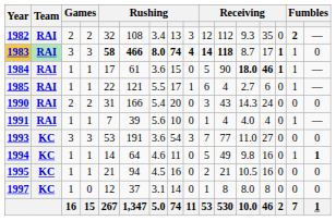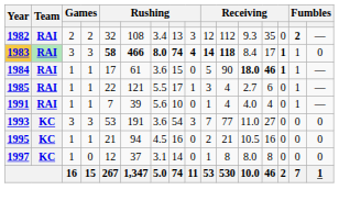1983 | column 12: 8.7 -> 8.4
1985 | column 10: 6 -> 3
- row: 1990 | RAI | 2 | 2 | 31 | 166 | 5.4 | 20 | 0 | 3 | 43 | 14.3 | 24 | 0 | 0 | 0
- row: 1994 | KC | 1 | 1 | 14 | 64 | 4.6 | 11 | 0 | 5 | 49 | 9.8 | 16 | 0 | 1 | 1
